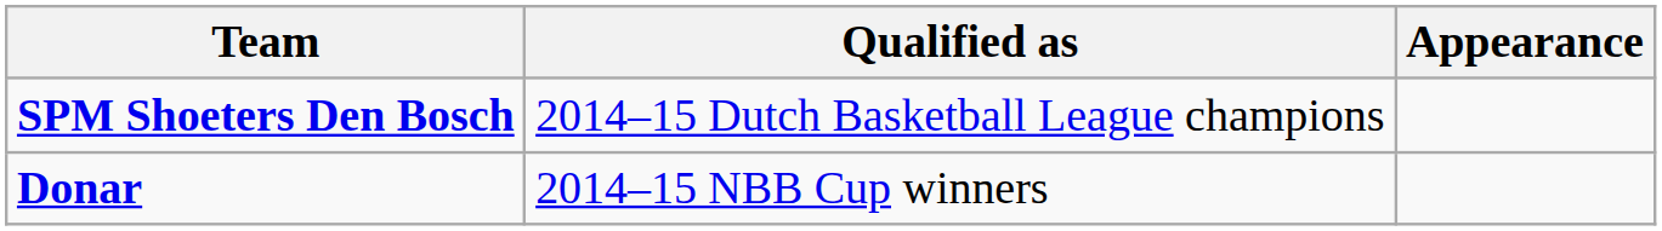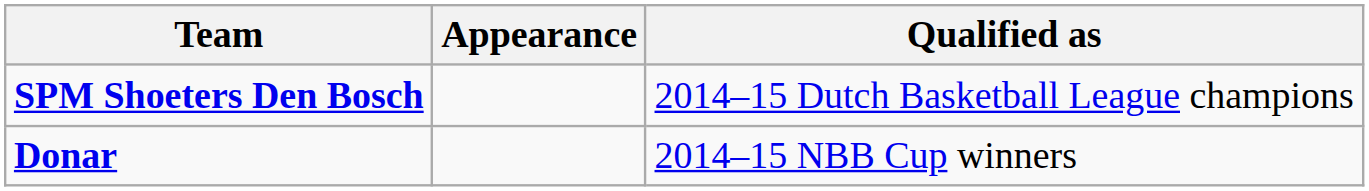columns swapped: Qualified as <-> Appearance
